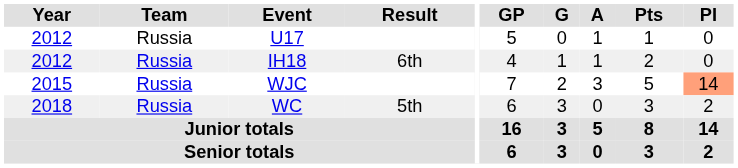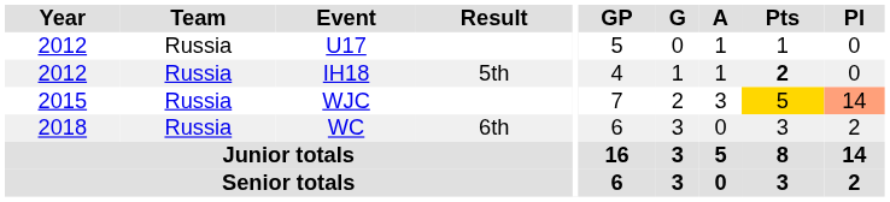IH18 | Result: 6th -> 5th
IH18 | Pts: normal -> bold
WJC | Pts: no background -> gold background
WC | Result: 5th -> 6th
